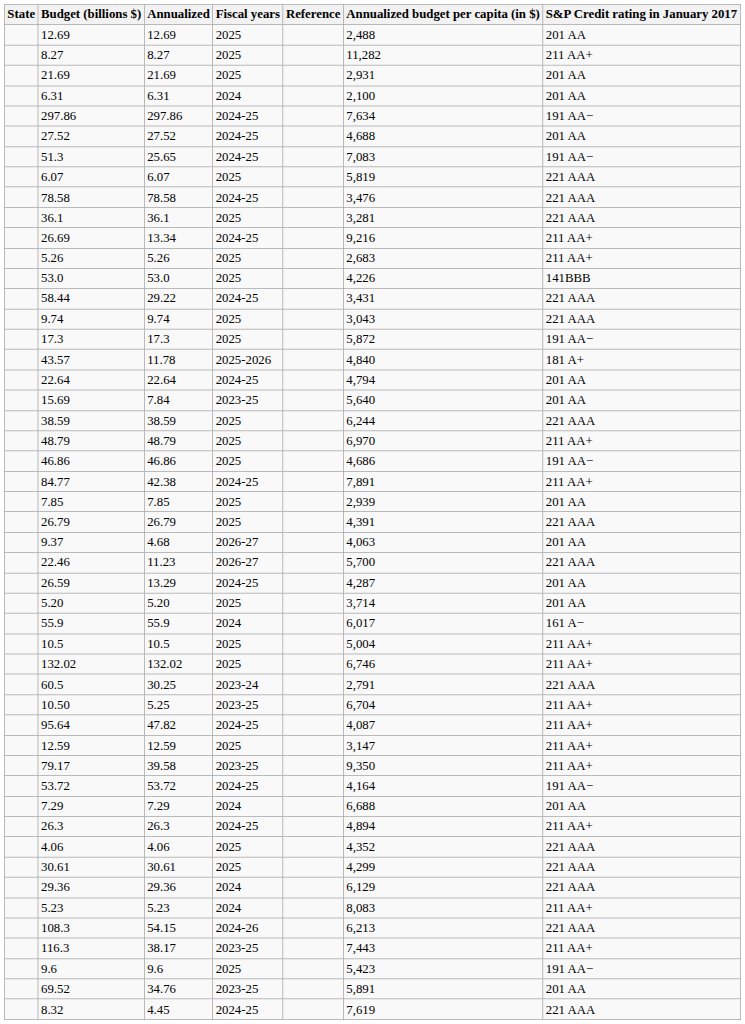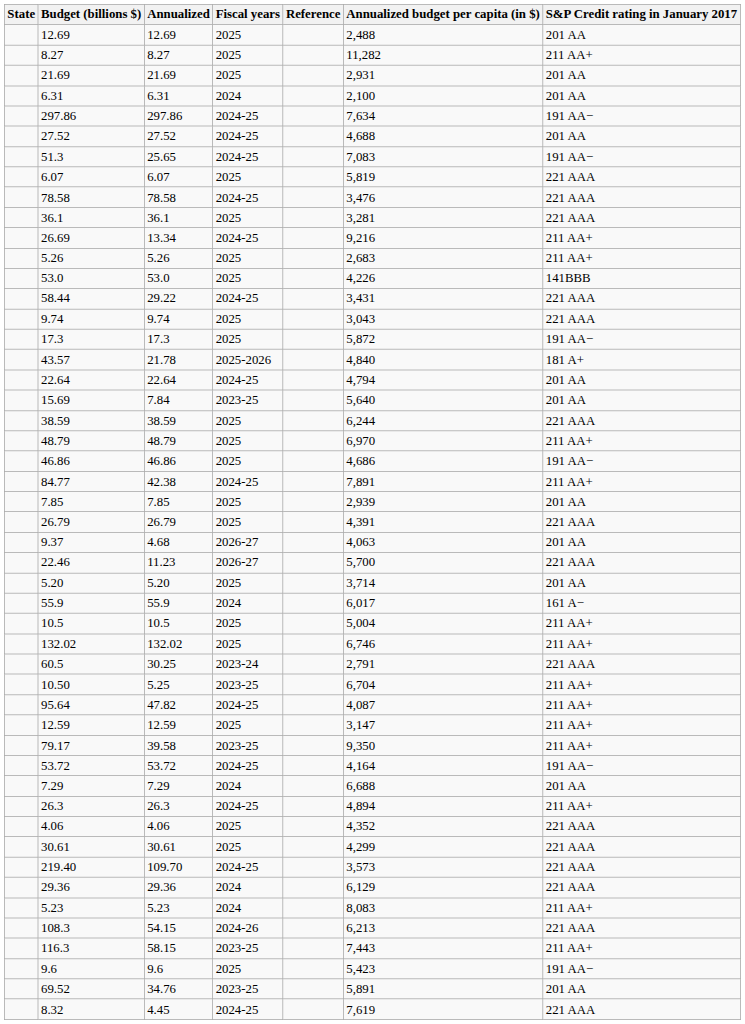43.57 | Annualized: 11.78 -> 21.78
- row: 26.59 | 13.29 | 2024-25 | 4,287 | 201 AA
+ row: 219.40 | 109.70 | 2024-25 | 3,573 | 221 AAA
116.3 | Annualized: 38.17 -> 58.15
